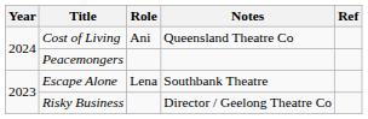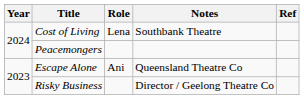Cost of Living | Role: Ani -> Lena
Cost of Living | Notes: Queensland Theatre Co -> Southbank Theatre
Escape Alone | Role: Lena -> Ani
Escape Alone | Notes: Southbank Theatre -> Queensland Theatre Co
